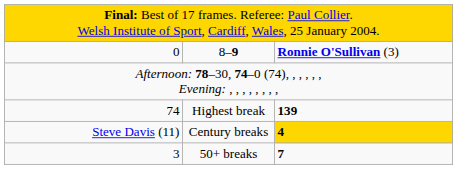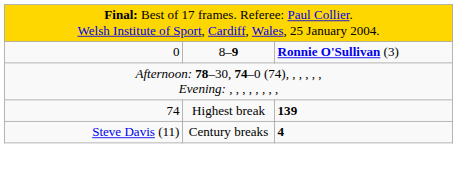Century breaks | column 3: gold background -> no background
- row: 3 | 50+ breaks | 7
